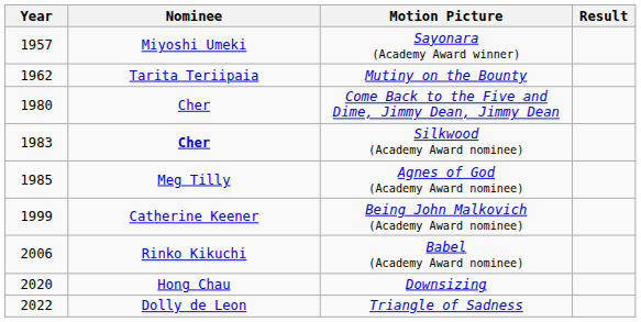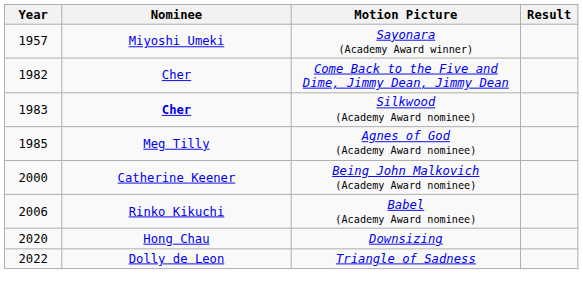- row: 1962 | Tarita Teriipaia | Mutiny on the Bounty
Come Back to the Five and Dime, Jimmy Dean, Jimmy Dean | Year: 1980 -> 1982
Being John Malkovich (Academy Award nominee) | Year: 1999 -> 2000
